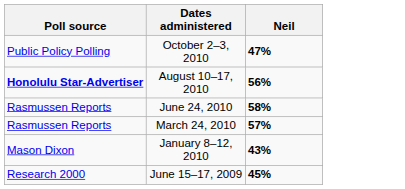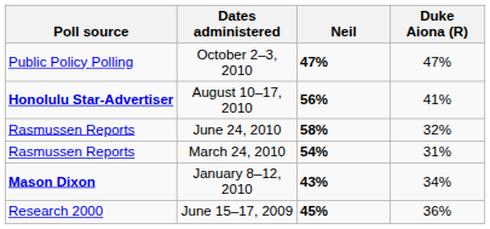+ column: Duke Aiona (R) | 47% | 41% | 32% | 31% | 34% | 36%
March 24, 2010 | Neil: 57% -> 54%
January 8–12, 2010 | Poll source: normal -> bold
